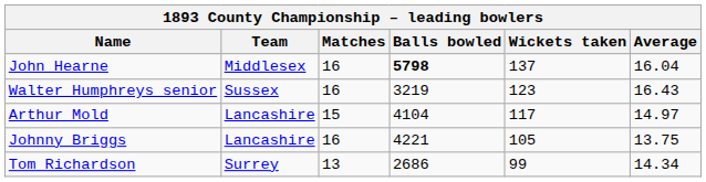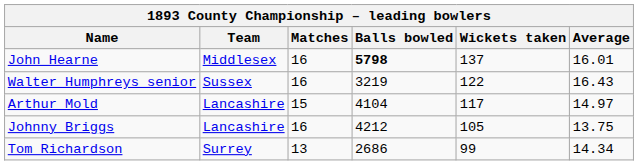John Hearne | Average: 16.04 -> 16.01
Walter Humphreys senior | Wickets taken: 123 -> 122
Johnny Briggs | Balls bowled: 4221 -> 4212
